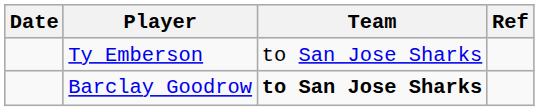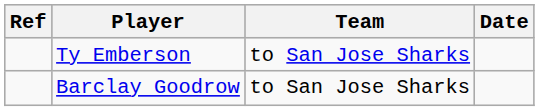columns swapped: Date <-> Ref
Barclay Goodrow | Team: bold -> normal
